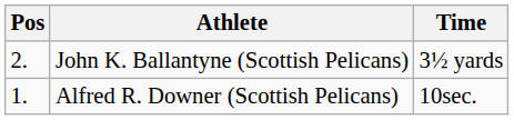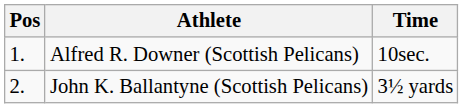rows swapped: Alfred R. Downer (Scottish Pelicans) <-> John K. Ballantyne (Scottish Pelicans)
